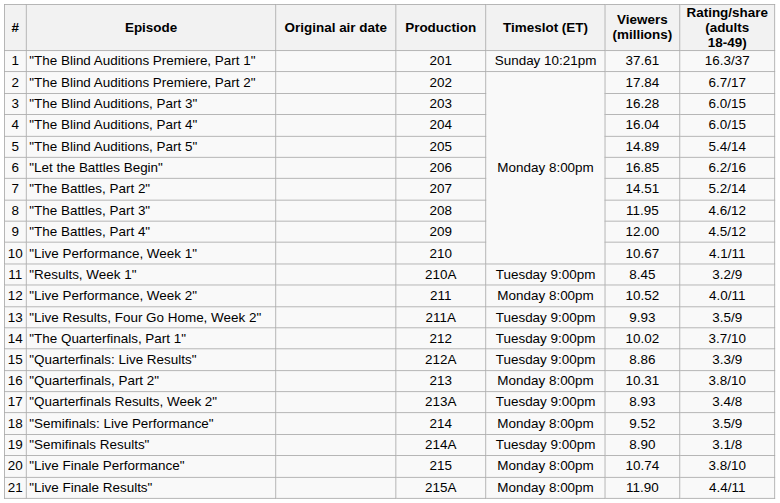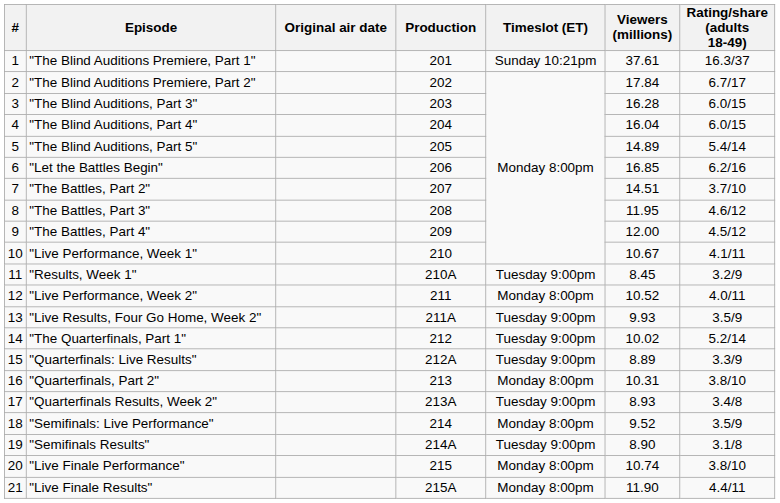"The Battles, Part 2" | Rating/share (adults 18-49): 5.2/14 -> 3.7/10
"The Quarterfinals, Part 1" | Rating/share (adults 18-49): 3.7/10 -> 5.2/14
"Quarterfinals: Live Results" | Viewers (millions): 8.86 -> 8.89
